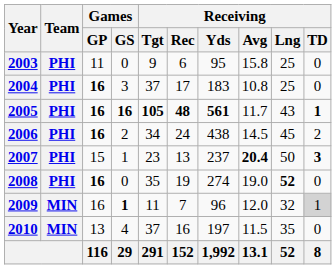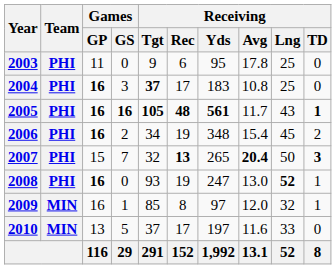2003 | Receiving / Avg: 15.8 -> 17.8
2004 | Receiving / Tgt: normal -> bold
2006 | Receiving / Rec: 24 -> 19
2006 | Receiving / Yds: 438 -> 348
2006 | Receiving / Avg: 14.5 -> 15.4
2007 | Games / GS: 1 -> 7
2007 | Receiving / Tgt: 23 -> 32
2007 | Receiving / Rec: normal -> bold
2007 | Receiving / Yds: 237 -> 265
2008 | Receiving / Tgt: 35 -> 93
2008 | Receiving / Yds: 274 -> 247
2008 | Receiving / Avg: 19.0 -> 13.0
2008 | Receiving / TD: 0 -> 1
2009 | Games / GS: bold -> normal
2009 | Receiving / Tgt: 11 -> 85
2009 | Receiving / Rec: 7 -> 8
2009 | Receiving / Yds: 96 -> 97
2009 | Receiving / TD: lightgrey background -> no background
2010 | Games / GS: 4 -> 5
2010 | Receiving / Rec: 16 -> 17
2010 | Receiving / Avg: 11.5 -> 11.6
2010 | Receiving / Lng: 35 -> 33
